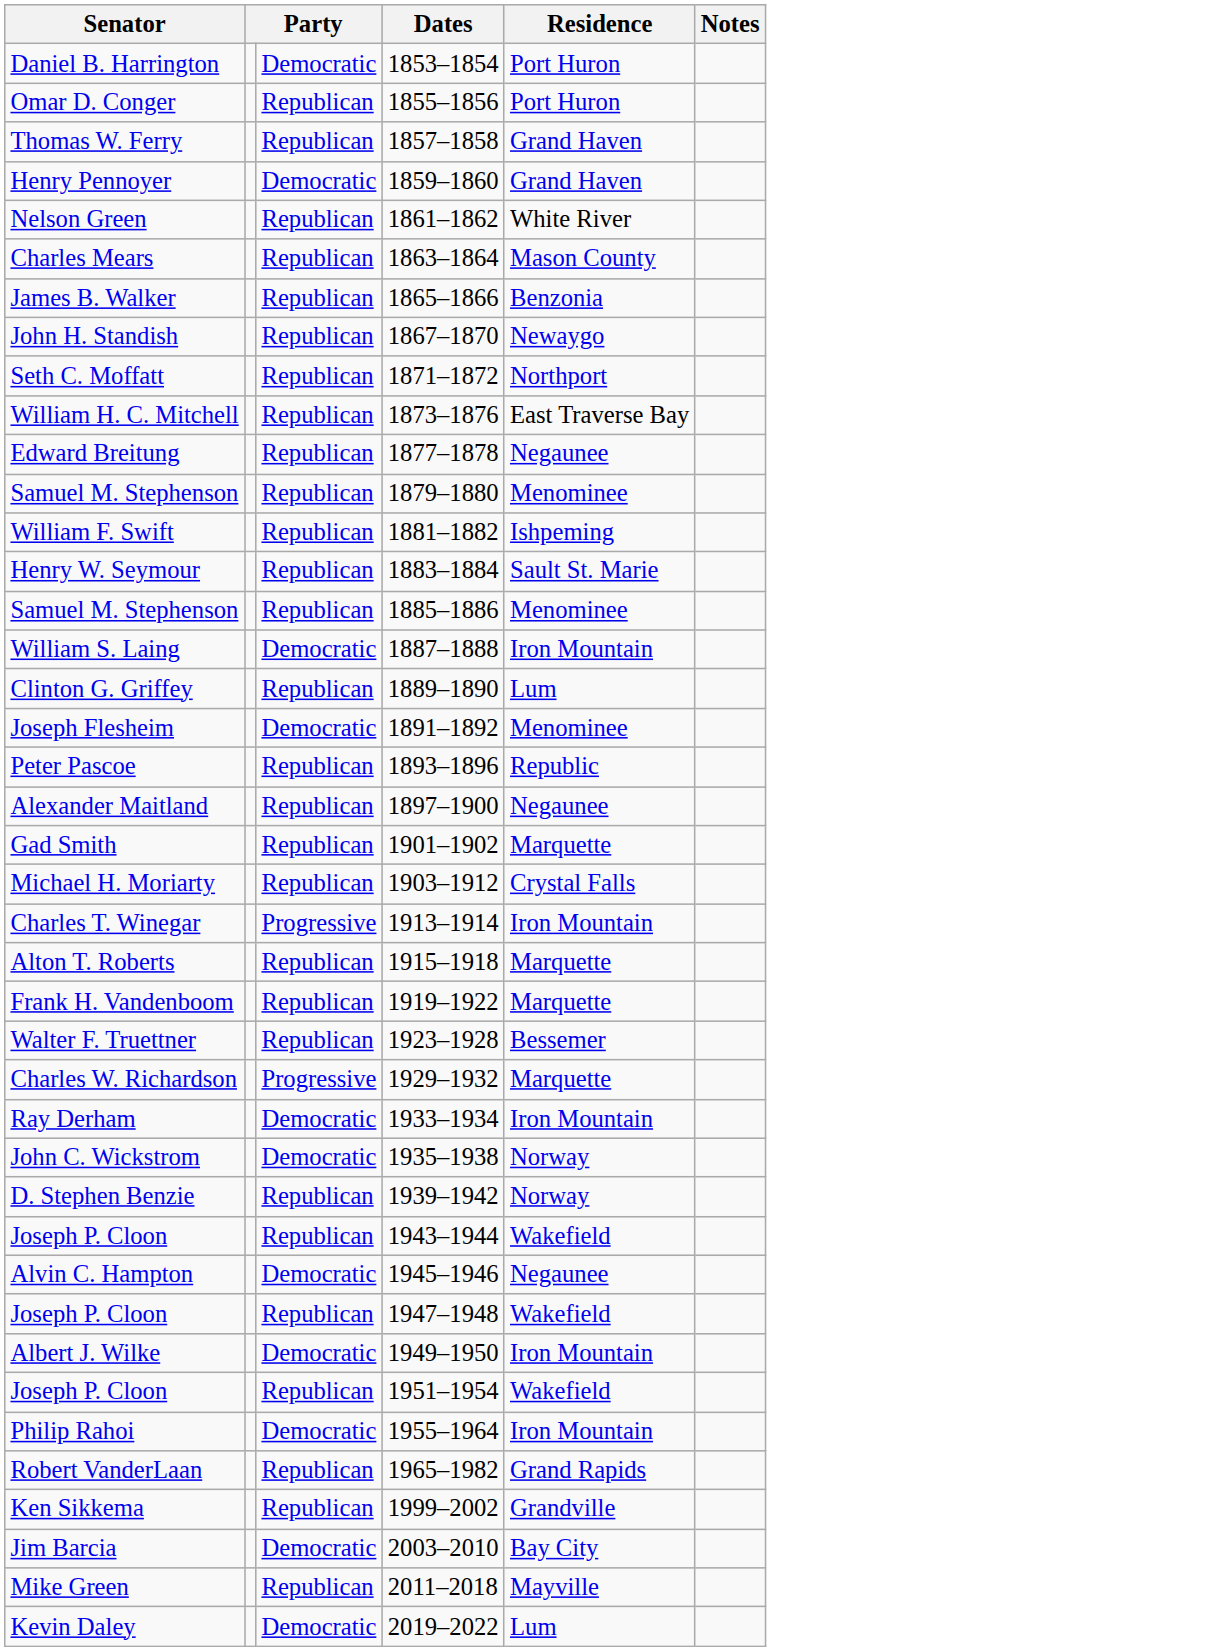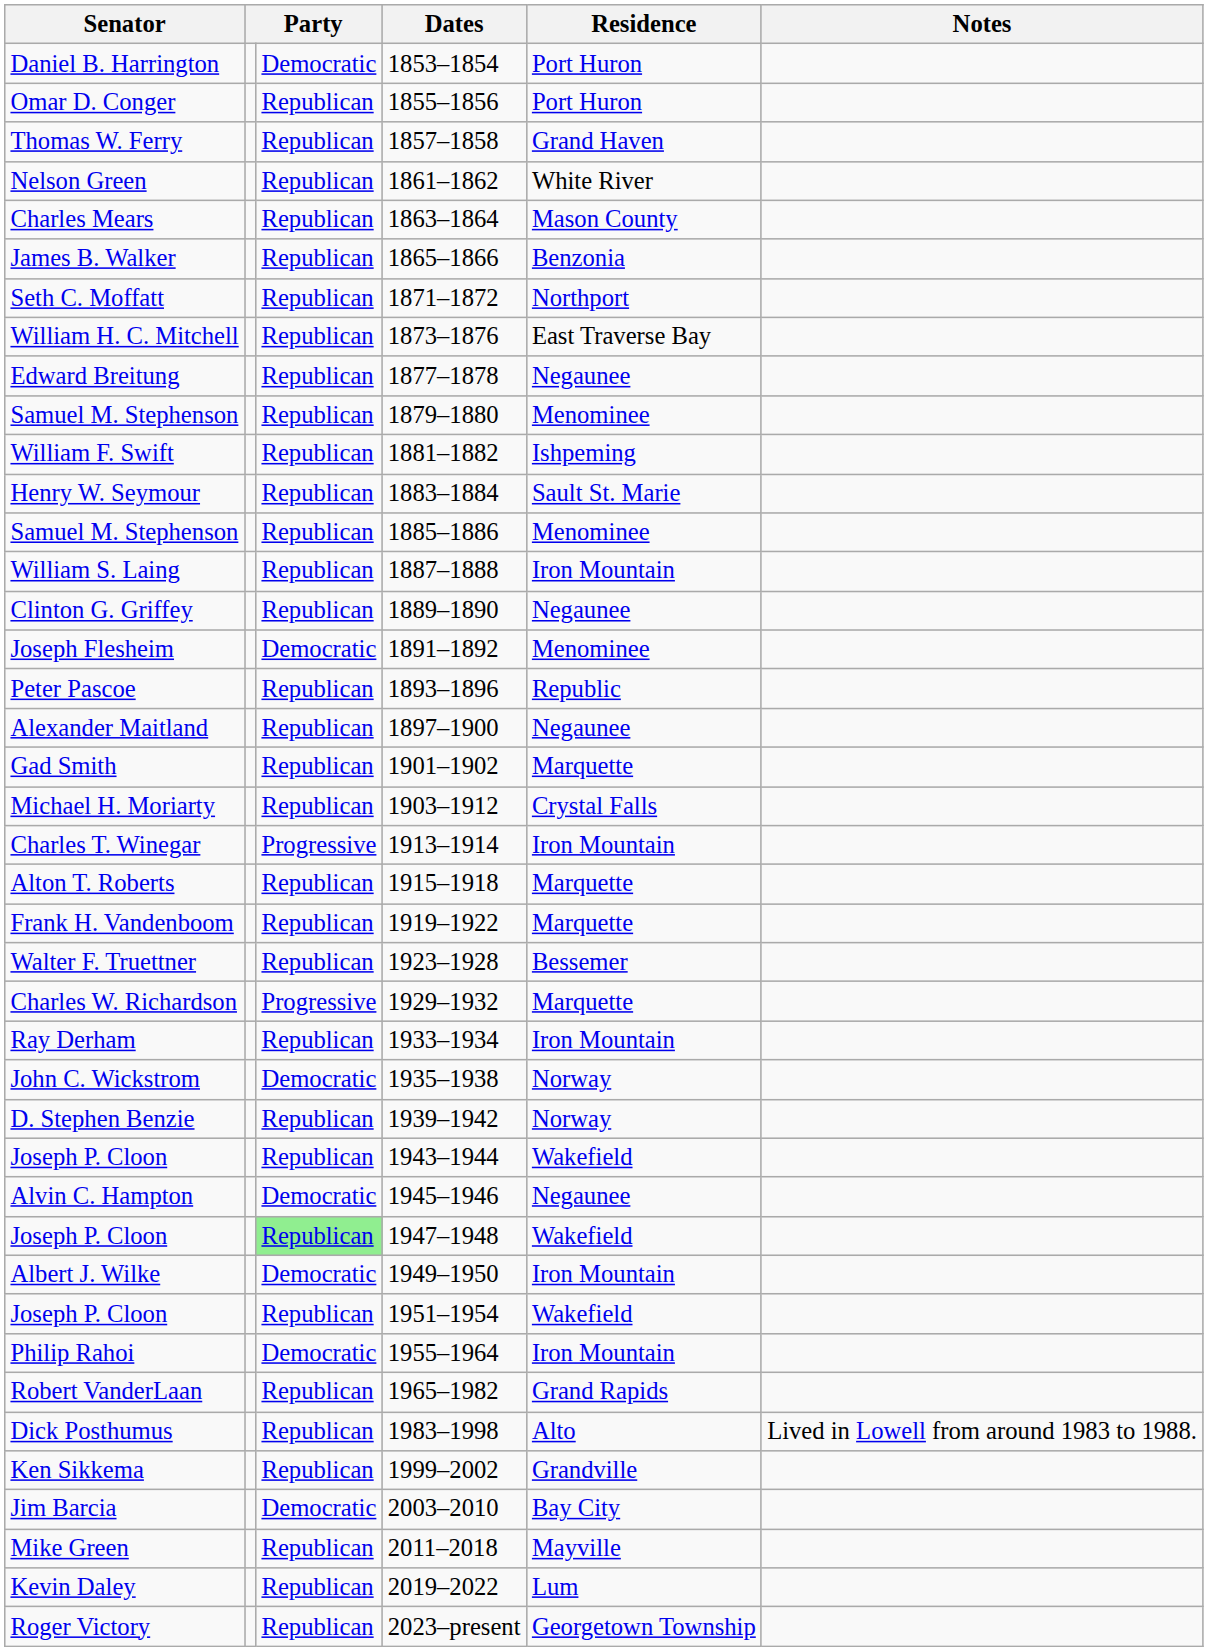- row: Henry Pennoyer | Democratic | 1859–1860 | Grand Haven
- row: John H. Standish | Republican | 1867–1870 | Newaygo
William S. Laing | column 3: Democratic -> Republican
Clinton G. Griffey | Residence: Lum -> Negaunee
Ray Derham | column 3: Democratic -> Republican
Joseph P. Cloon / 1947–1948 | column 3: no background -> lightgreen background
+ row: Dick Posthumus | Republican | 1983–1998 | Alto | Lived in Lowell from around 1983 to 1988.
Kevin Daley | column 3: Democratic -> Republican
+ row: Roger Victory | Republican | 2023–present | Georgetown Township
